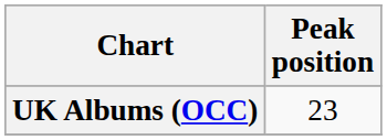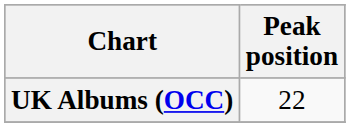UK Albums (OCC) | Peak position: 23 -> 22
